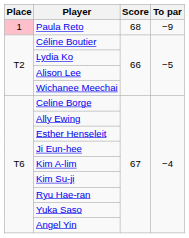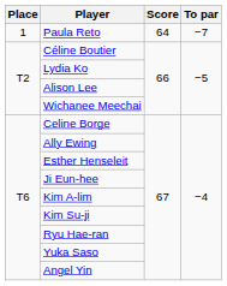Paula Reto | Place: pink background -> no background
Paula Reto | Score: 68 -> 64
Paula Reto | To par: −9 -> −7
